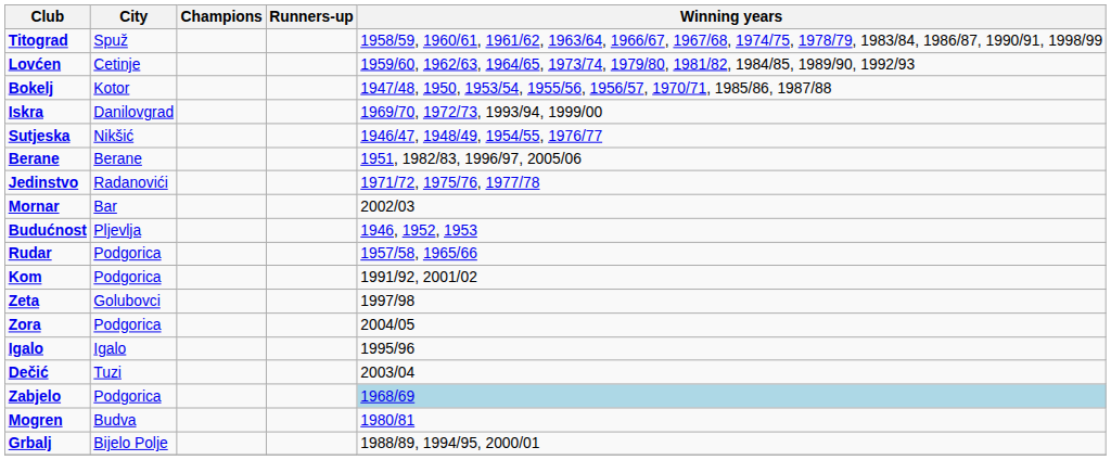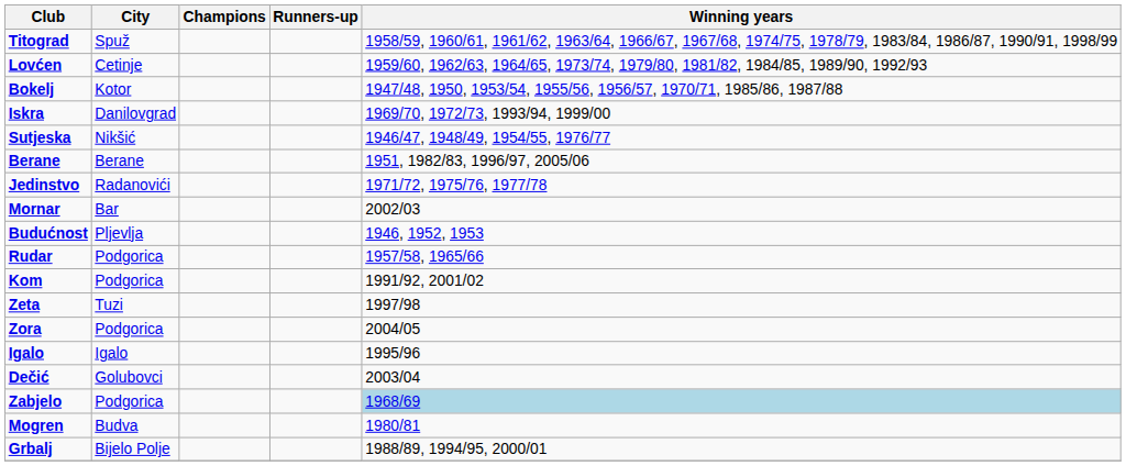Zeta | City: Golubovci -> Tuzi
Dečić | City: Tuzi -> Golubovci
